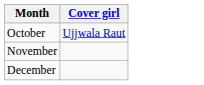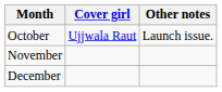+ column: Other notes | Launch issue.
